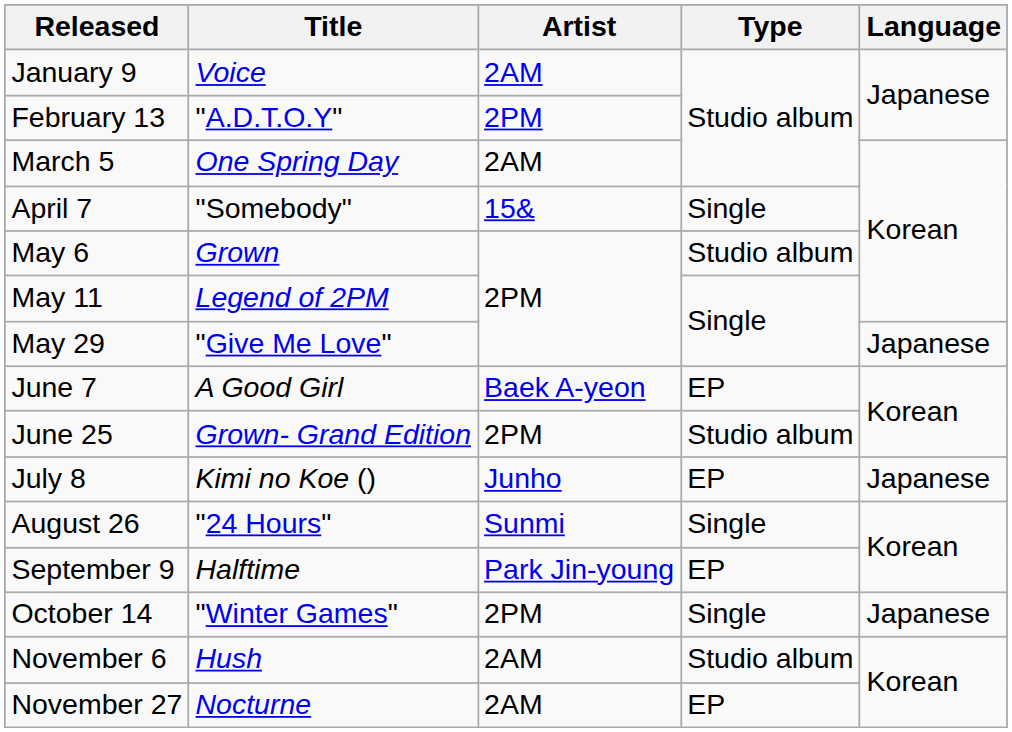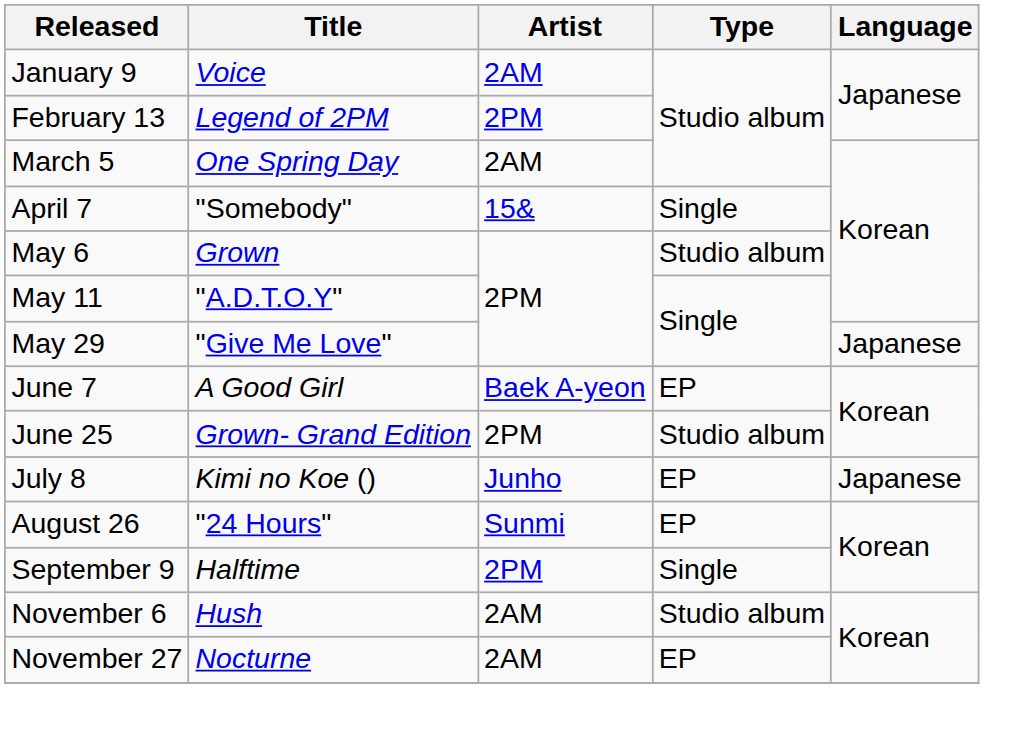February 13 | Title: "A.D.T.O.Y" -> Legend of 2PM
May 11 | Title: Legend of 2PM -> "A.D.T.O.Y"
August 26 | Type: Single -> EP
September 9 | Artist: Park Jin-young -> 2PM
September 9 | Type: EP -> Single
- row: October 14 | "Winter Games" | 2PM | Single | Japanese
